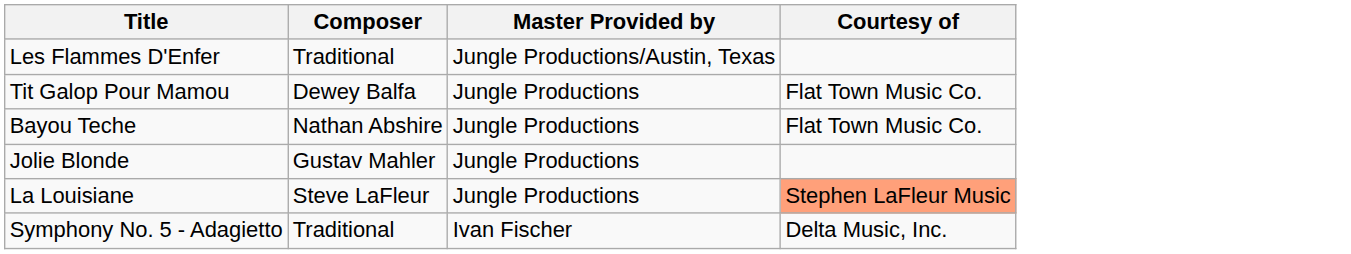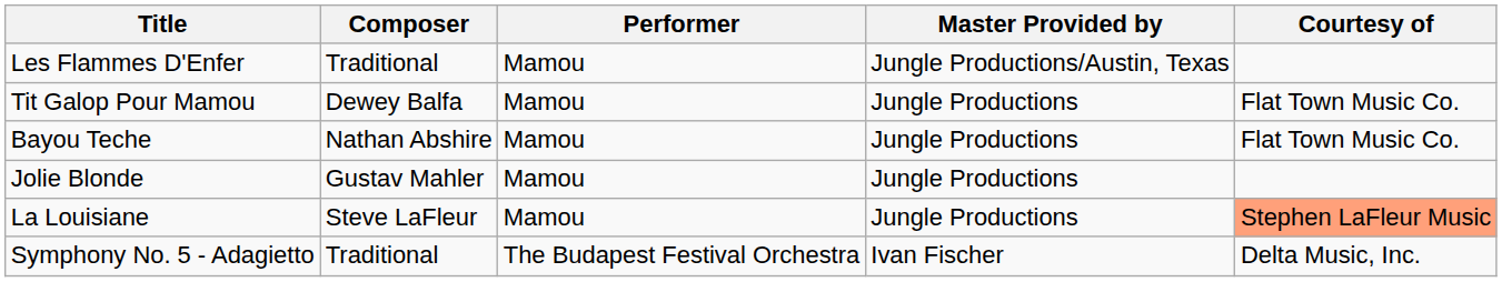+ column: Performer | Mamou | Mamou | Mamou | Mamou | Mamou | The Budapest Festival Orchestra
